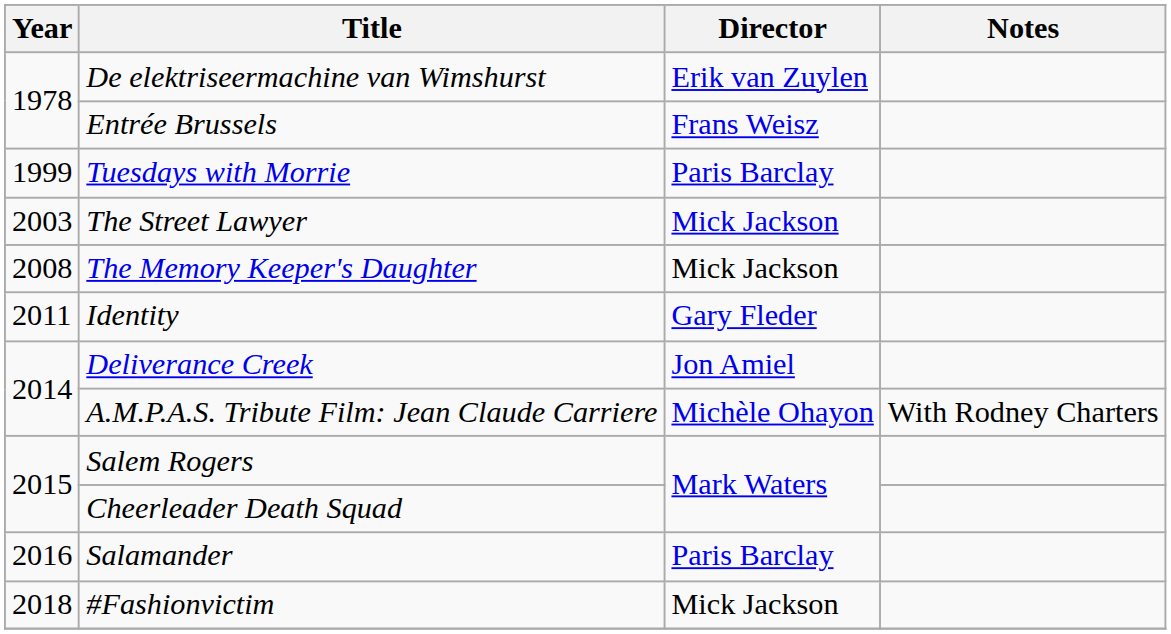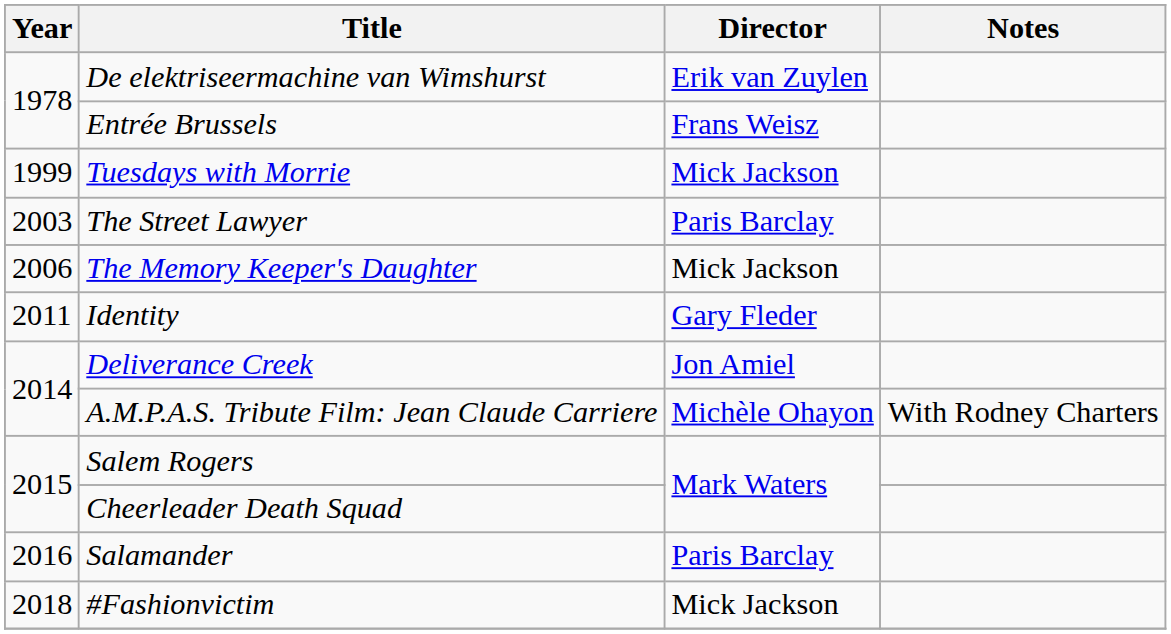Tuesdays with Morrie | Director: Paris Barclay -> Mick Jackson
The Street Lawyer | Director: Mick Jackson -> Paris Barclay
The Memory Keeper's Daughter | Year: 2008 -> 2006
